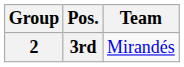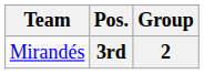columns swapped: Group <-> Team
